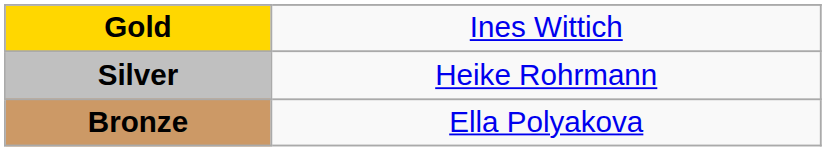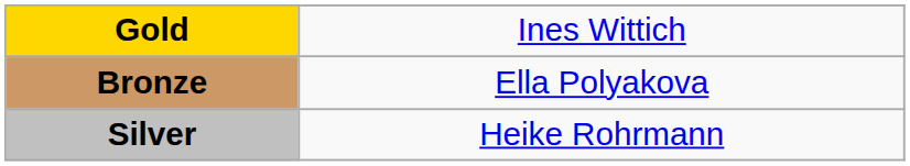rows swapped: Silver <-> Bronze
